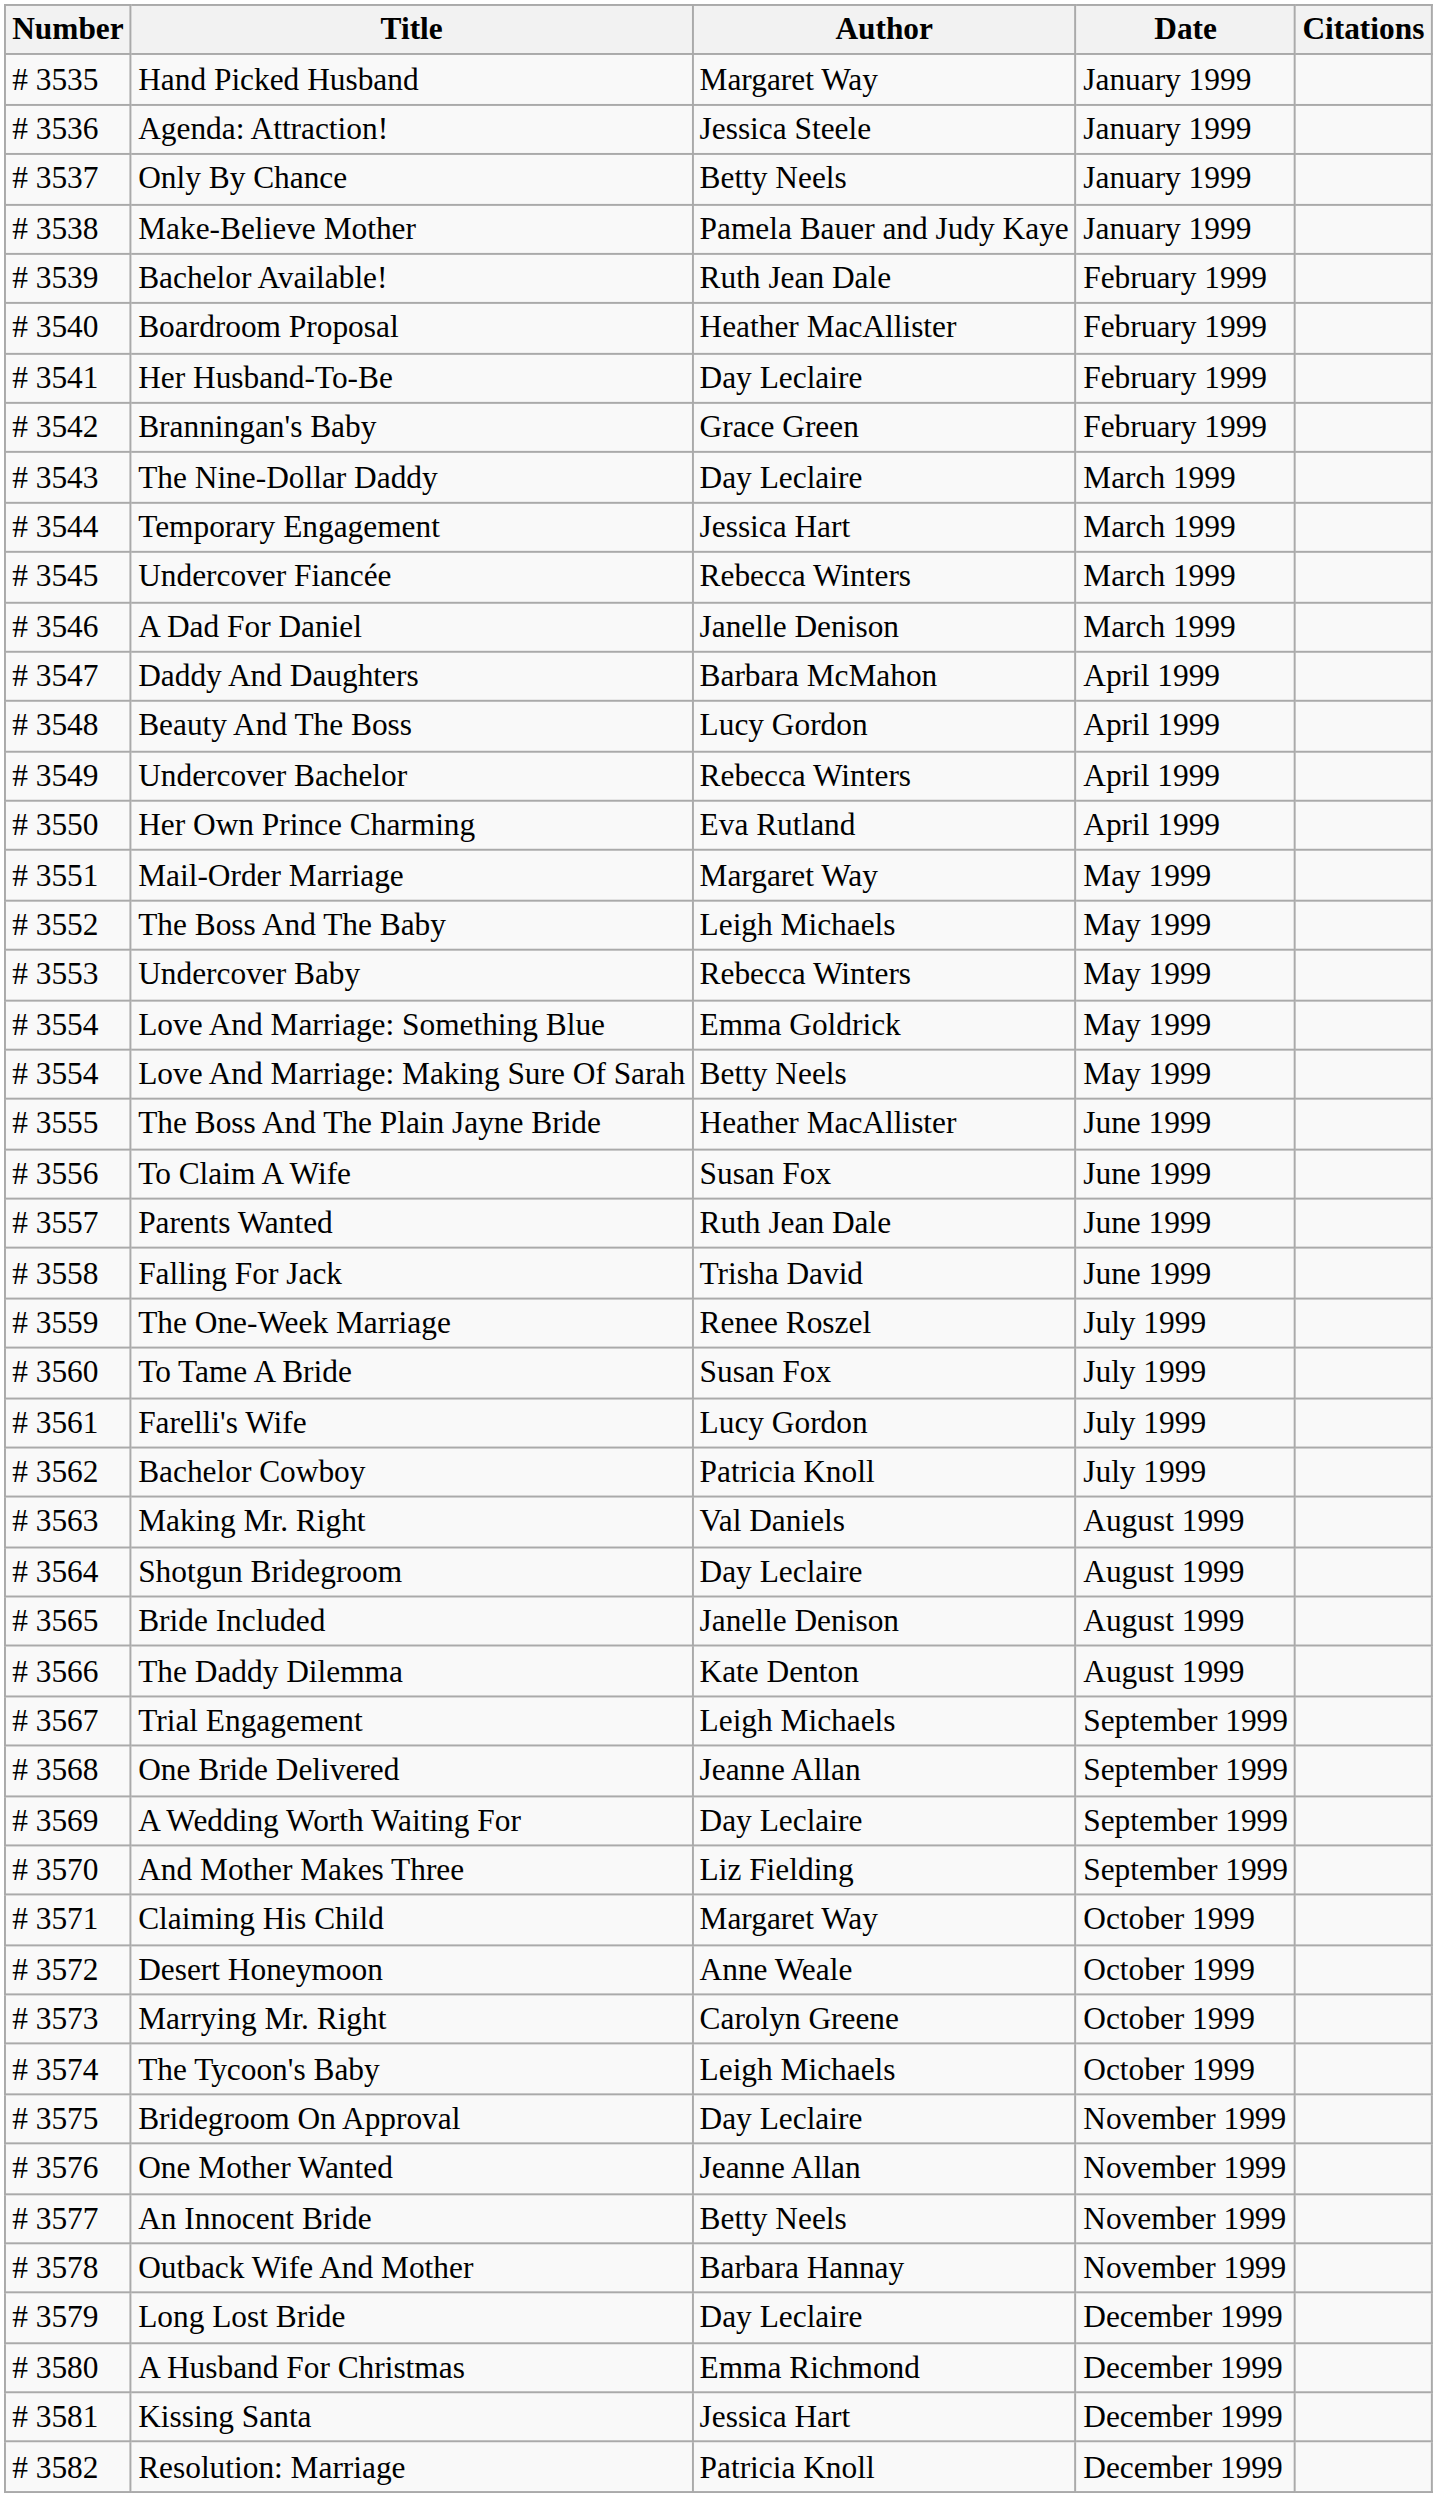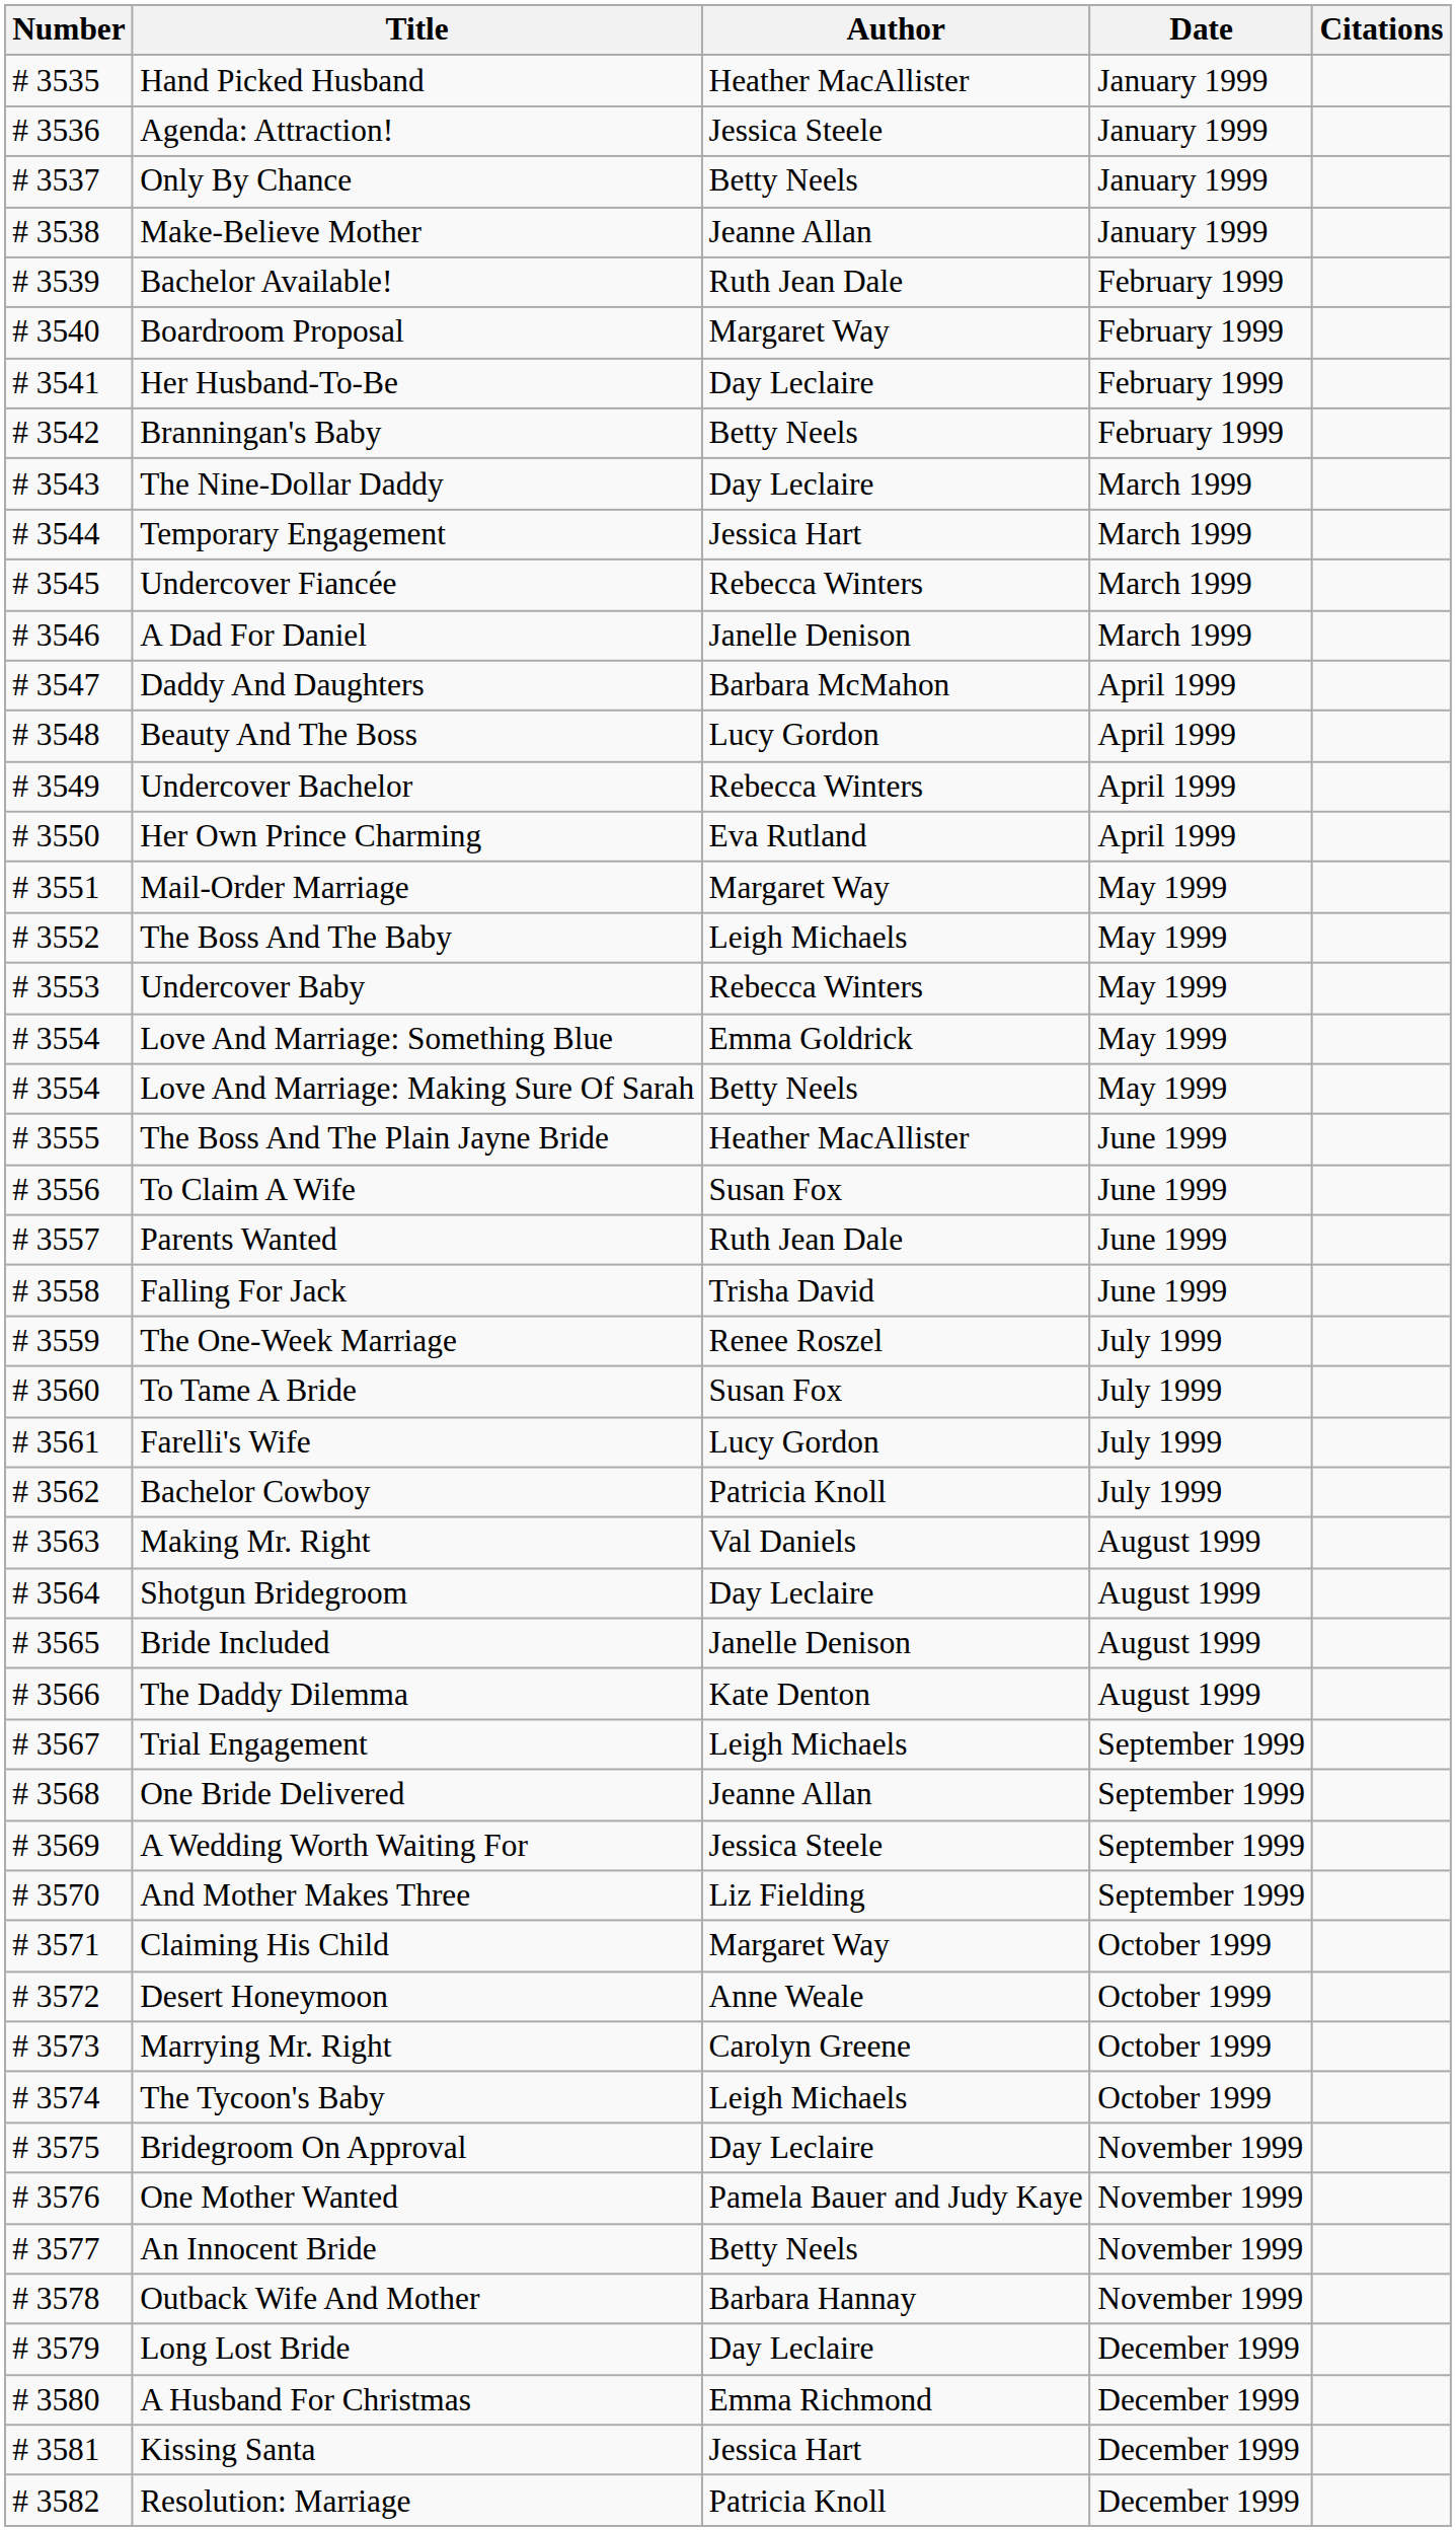Hand Picked Husband | Author: Margaret Way -> Heather MacAllister
Make-Believe Mother | Author: Pamela Bauer and Judy Kaye -> Jeanne Allan
Boardroom Proposal | Author: Heather MacAllister -> Margaret Way
Branningan's Baby | Author: Grace Green -> Betty Neels
A Wedding Worth Waiting For | Author: Day Leclaire -> Jessica Steele
One Mother Wanted | Author: Jeanne Allan -> Pamela Bauer and Judy Kaye
